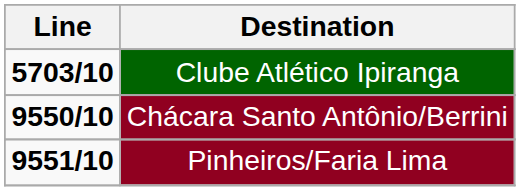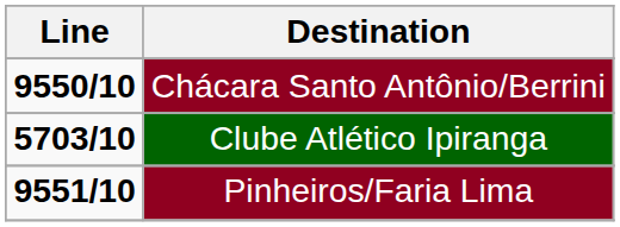rows swapped: Clube Atlético Ipiranga <-> Chácara Santo Antônio/Berrini
